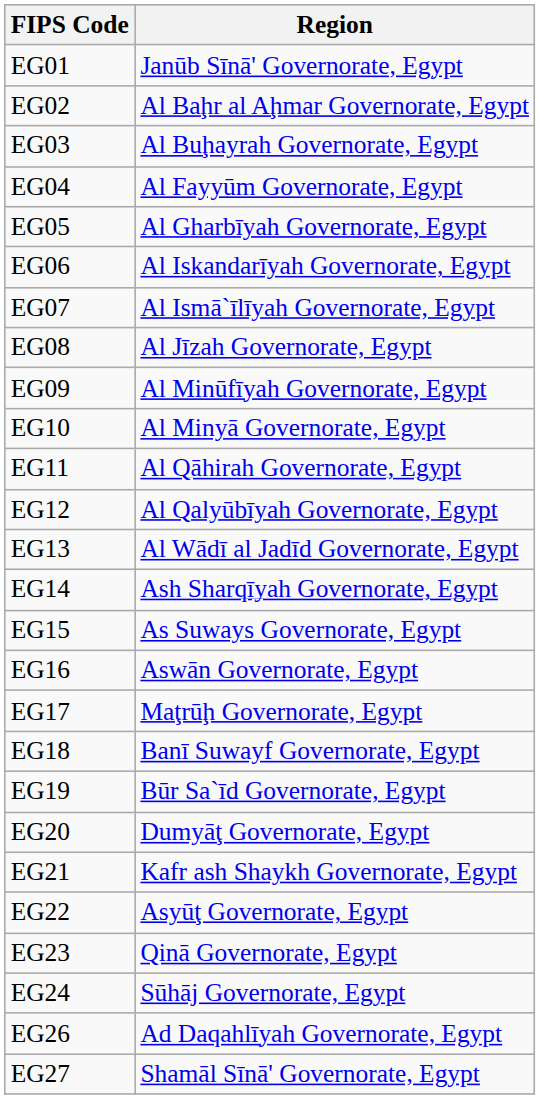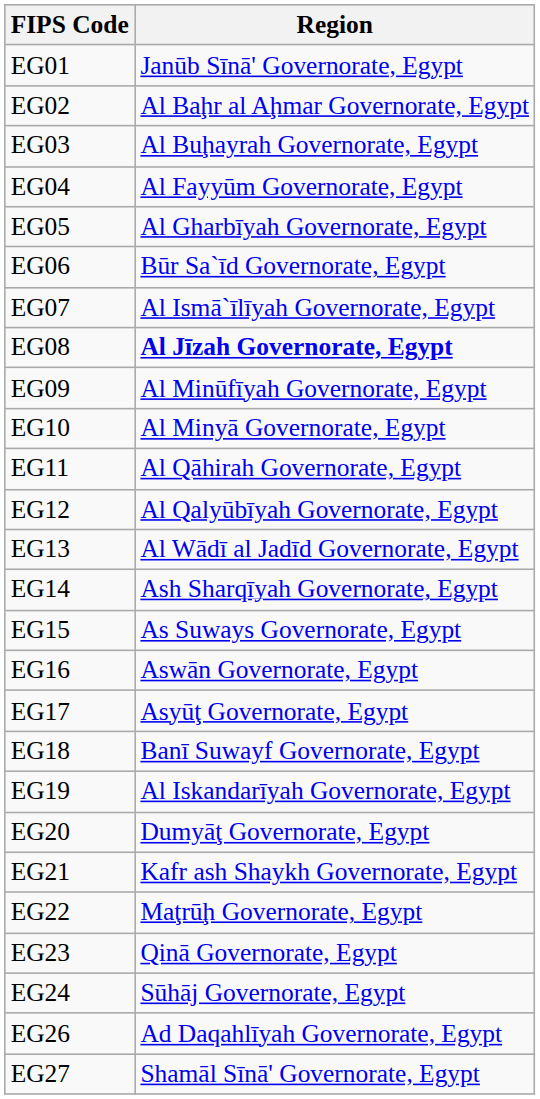EG06 | Region: Al Iskandarīyah Governorate, Egypt -> Būr Sa`īd Governorate, Egypt
EG08 | Region: normal -> bold
EG17 | Region: Maţrūḩ Governorate, Egypt -> Asyūţ Governorate, Egypt
EG19 | Region: Būr Sa`īd Governorate, Egypt -> Al Iskandarīyah Governorate, Egypt
EG22 | Region: Asyūţ Governorate, Egypt -> Maţrūḩ Governorate, Egypt
